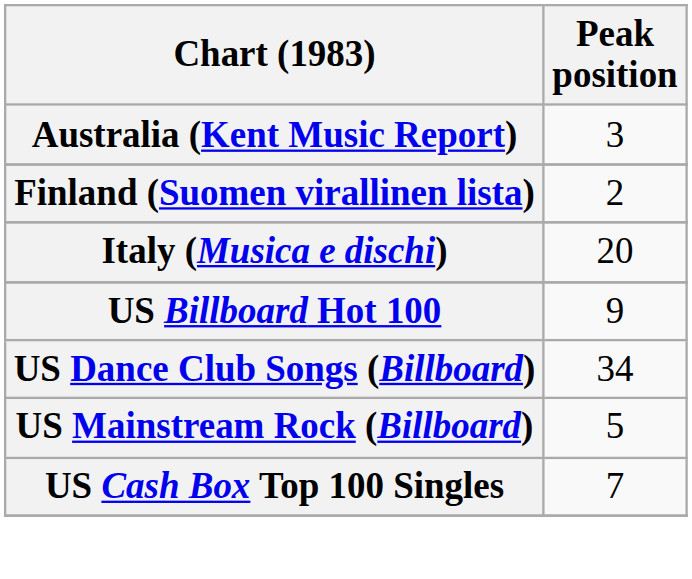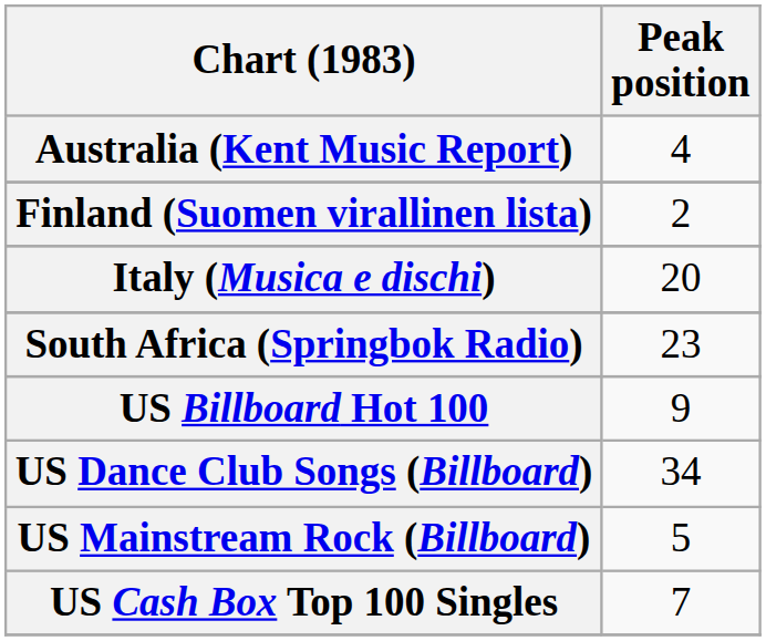Australia (Kent Music Report) | Peak position: 3 -> 4
+ row: South Africa (Springbok Radio) | 23
